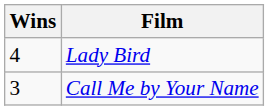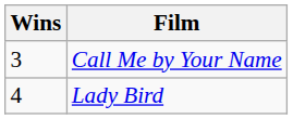rows swapped: Lady Bird <-> Call Me by Your Name
